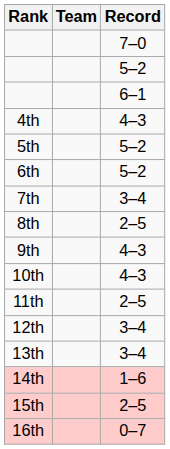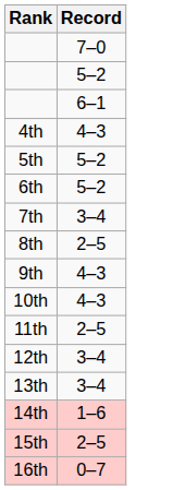- column: Team
